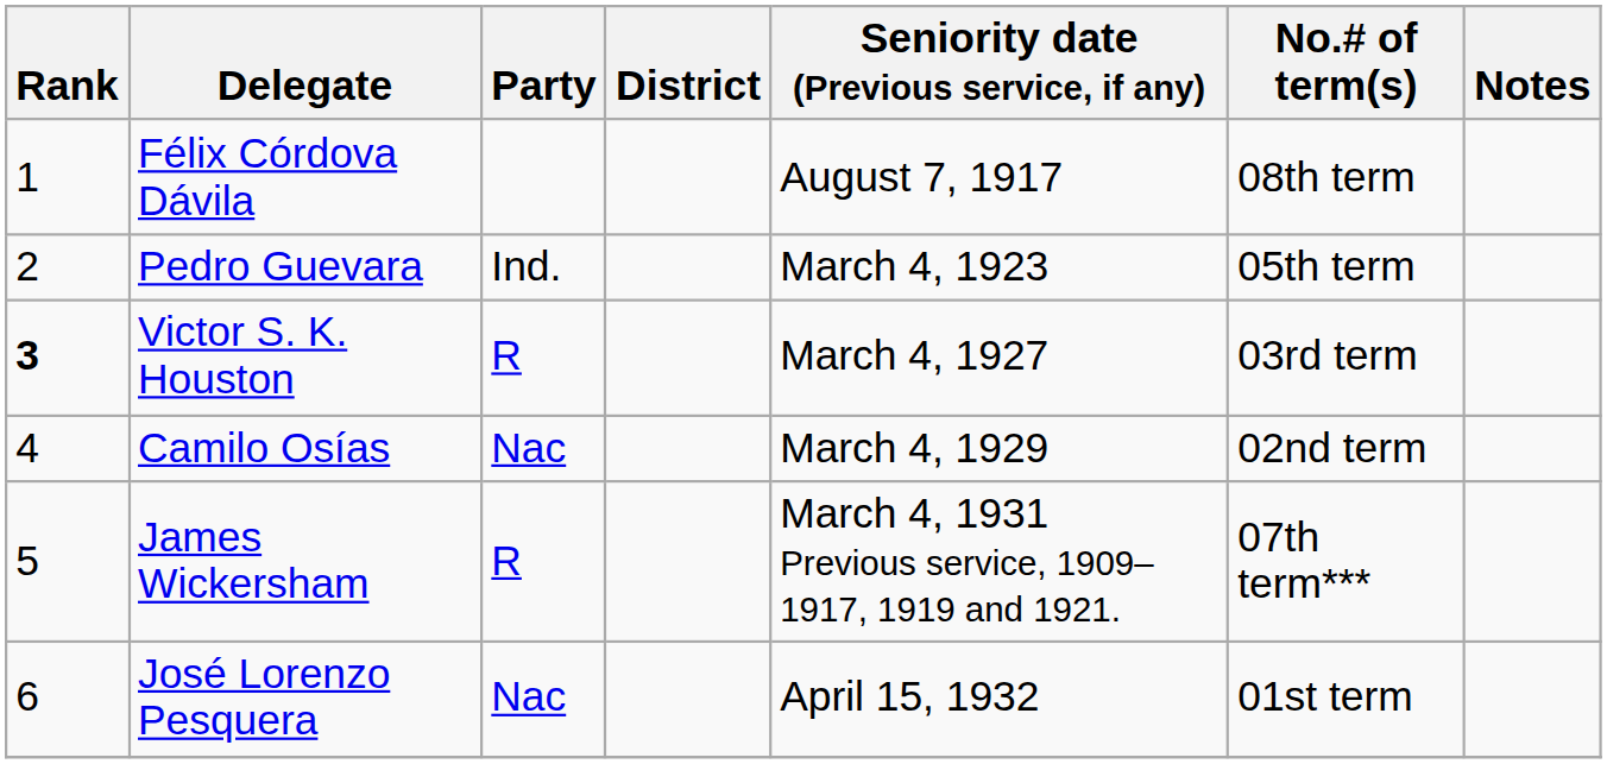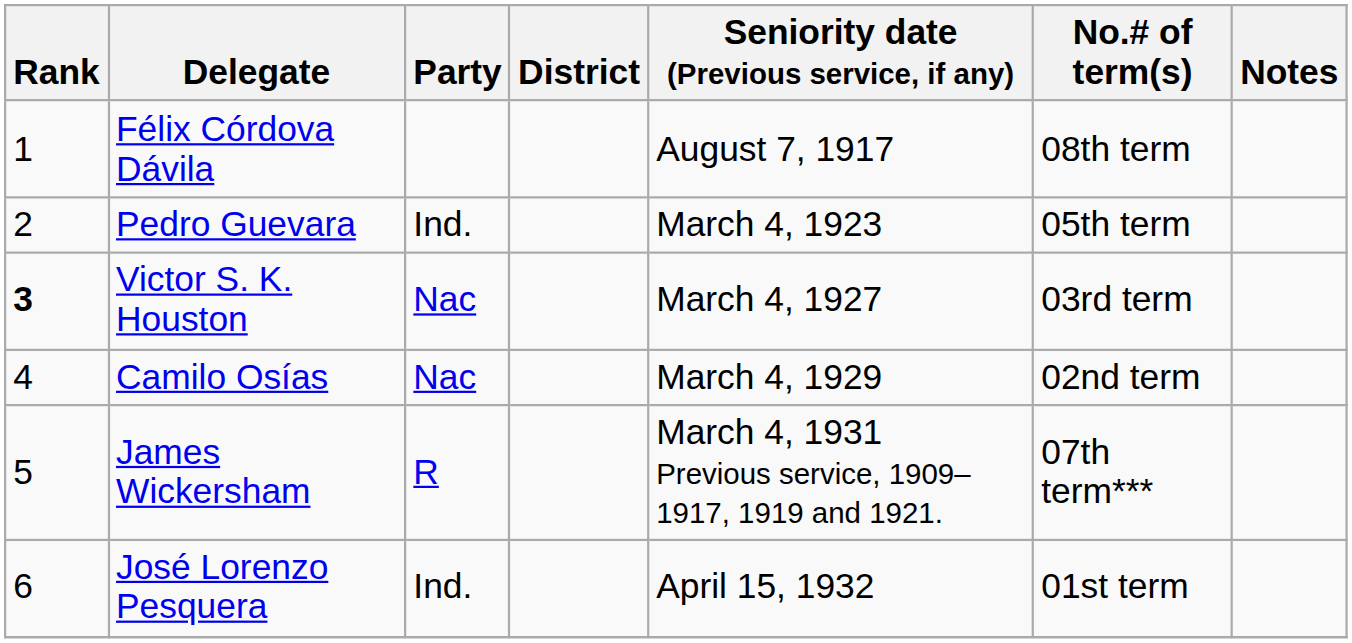Victor S. K. Houston | Party: R -> Nac
José Lorenzo Pesquera | Party: Nac -> Ind.
